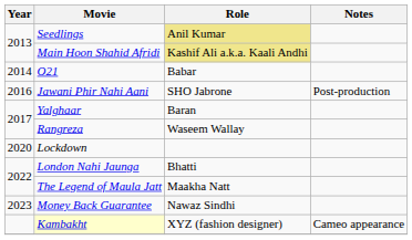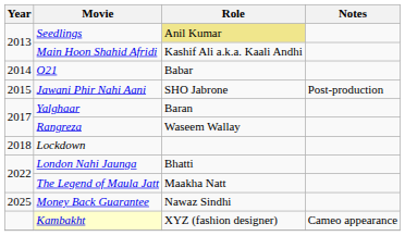Main Hoon Shahid Afridi | Role: khaki background -> no background
Jawani Phir Nahi Aani | Year: 2016 -> 2015
Lockdown | Year: 2020 -> 2018
Money Back Guarantee | Year: 2023 -> 2025
